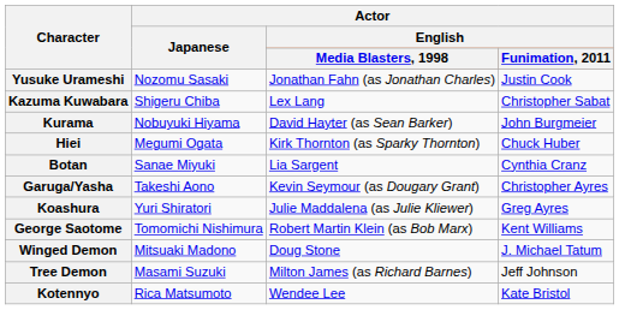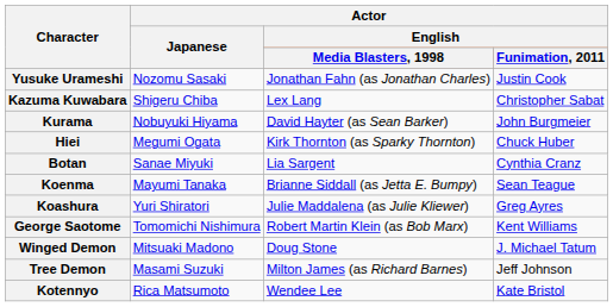+ row: Koenma | Mayumi Tanaka | Brianne Siddall (as Jetta E. Bumpy) | Sean Teague
- row: Garuga/Yasha | Takeshi Aono | Kevin Seymour (as Dougary Grant) | Christopher Ayres
